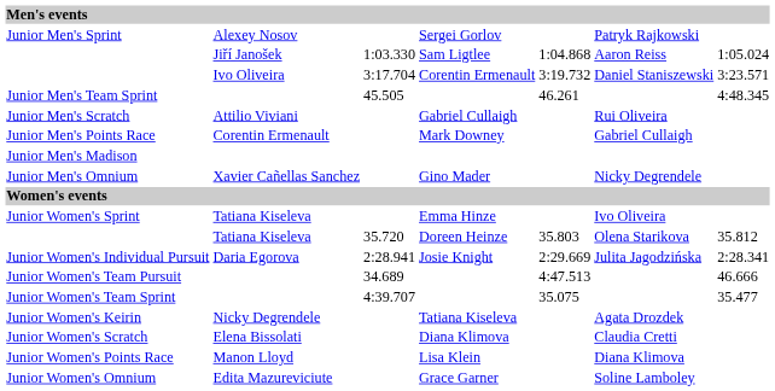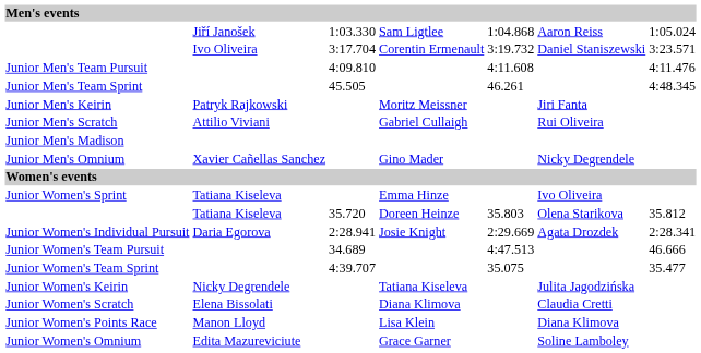- row: Junior Men's Sprint | Alexey Nosov | Sergei Gorlov | Patryk Rajkowski
+ row: Junior Men's Team Pursuit | 4:09.810 | 4:11.608 | 4:11.476
+ row: Junior Men's Keirin | Patryk Rajkowski | Moritz Meissner | Jiri Fanta
- row: Junior Men's Points Race | Corentin Ermenault | Mark Downey | Gabriel Cullaigh
Junior Women's Individual Pursuit | column 6: Julita Jagodzińska -> Agata Drozdek
Junior Women's Keirin | column 6: Agata Drozdek -> Julita Jagodzińska
